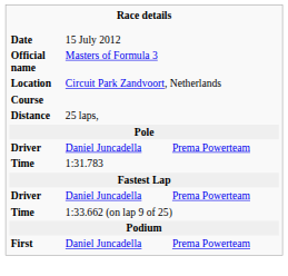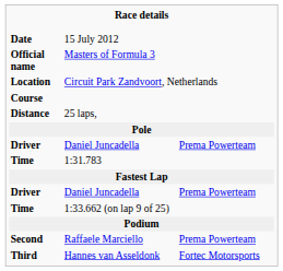- row: First | Daniel Juncadella | Prema Powerteam
+ row: Second | Raffaele Marciello | Prema Powerteam
+ row: Third | Hannes van Asseldonk | Fortec Motorsports
